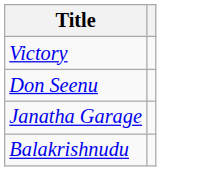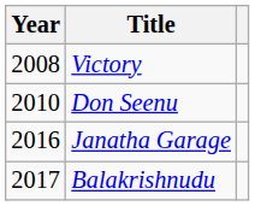+ column: Year | 2008 | 2010 | 2016 | 2017
